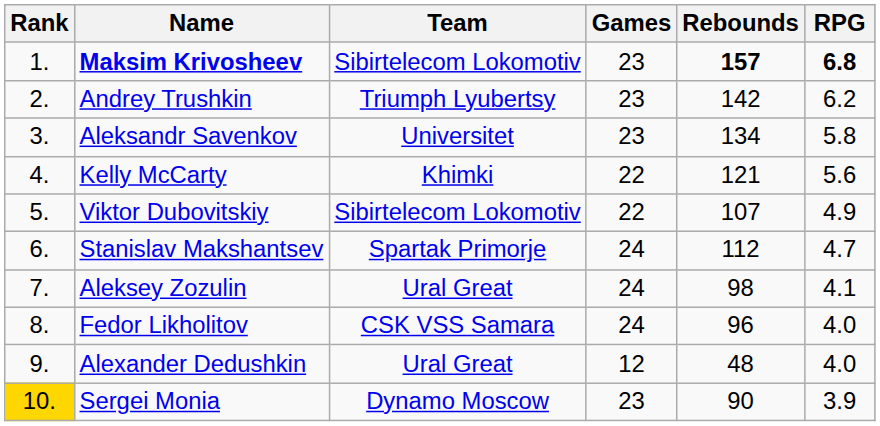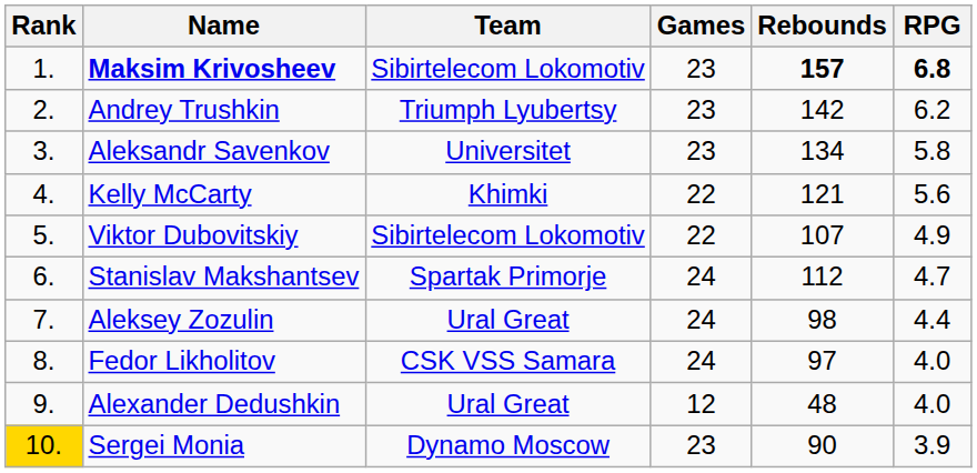Aleksey Zozulin | RPG: 4.1 -> 4.4
Fedor Likholitov | Rebounds: 96 -> 97
